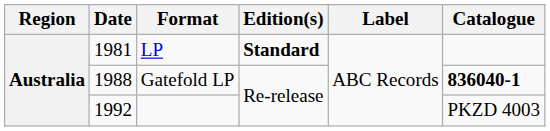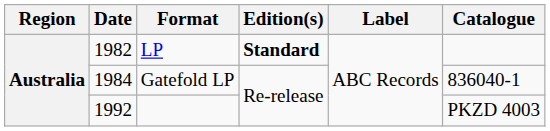LP | Date: 1981 -> 1982
Gatefold LP | Date: 1988 -> 1984
Gatefold LP | Catalogue: bold -> normal
